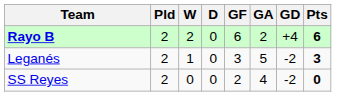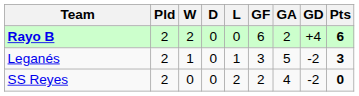+ column: L | 0 | 1 | 2
